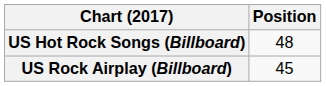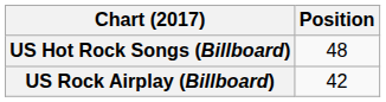US Rock Airplay (Billboard) | Position: 45 -> 42
